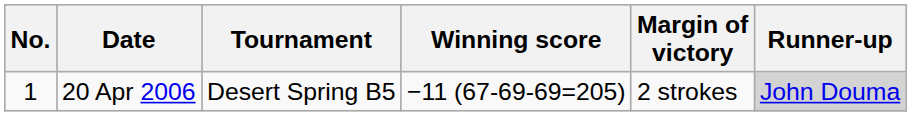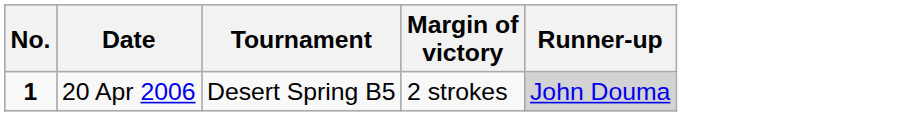- column: Winning score | −11 (67-69-69=205)
20 Apr 2006 | No.: normal -> bold
